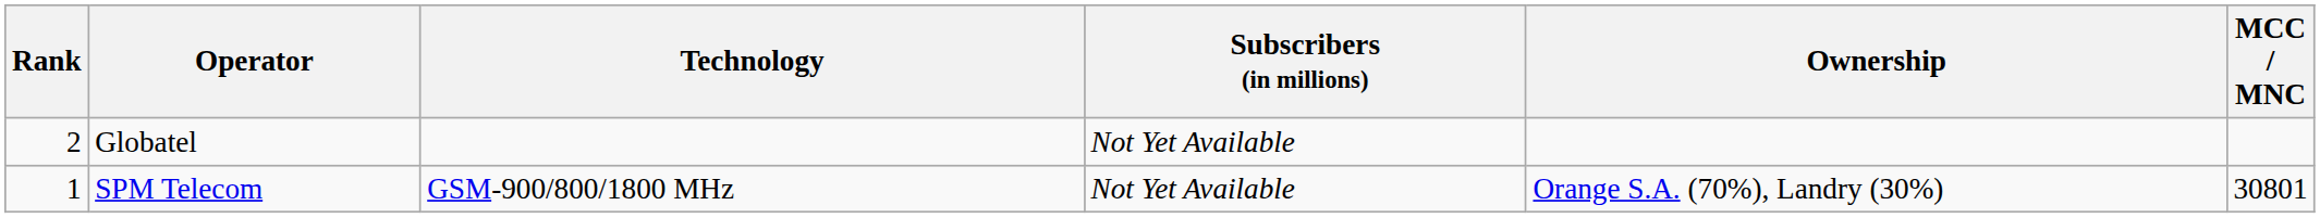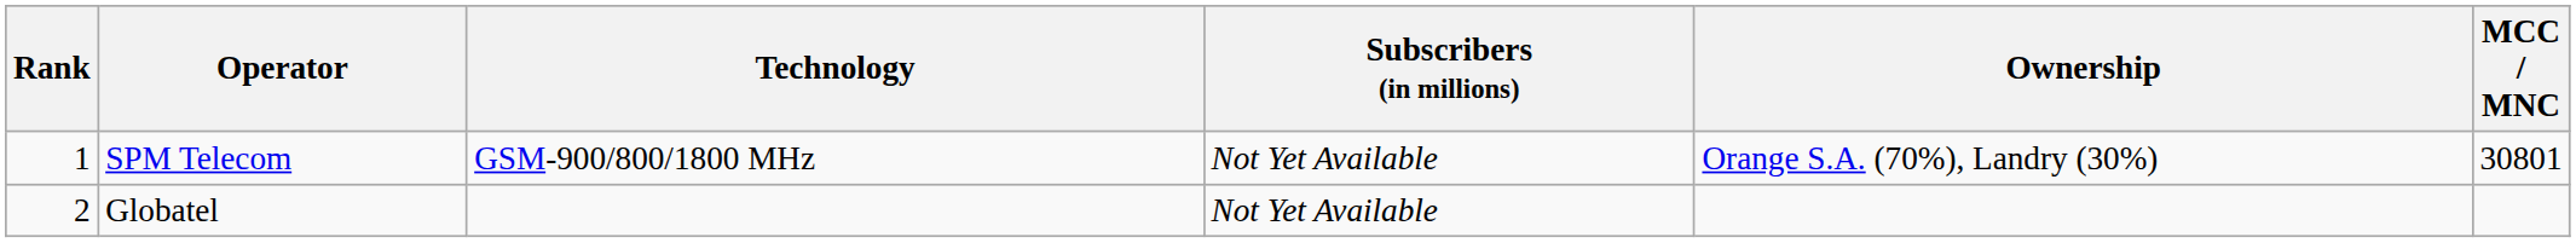rows swapped: SPM Telecom <-> Globatel
